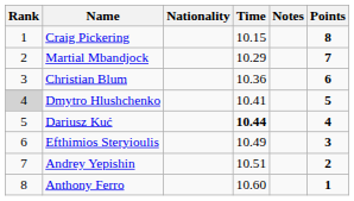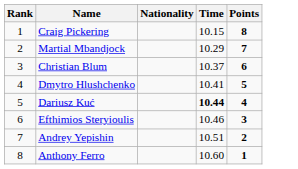- column: Notes
Christian Blum | Time: 10.36 -> 10.37
Dmytro Hlushchenko | Rank: lightgrey background -> no background
Efthimios Steryioulis | Time: 10.49 -> 10.46
